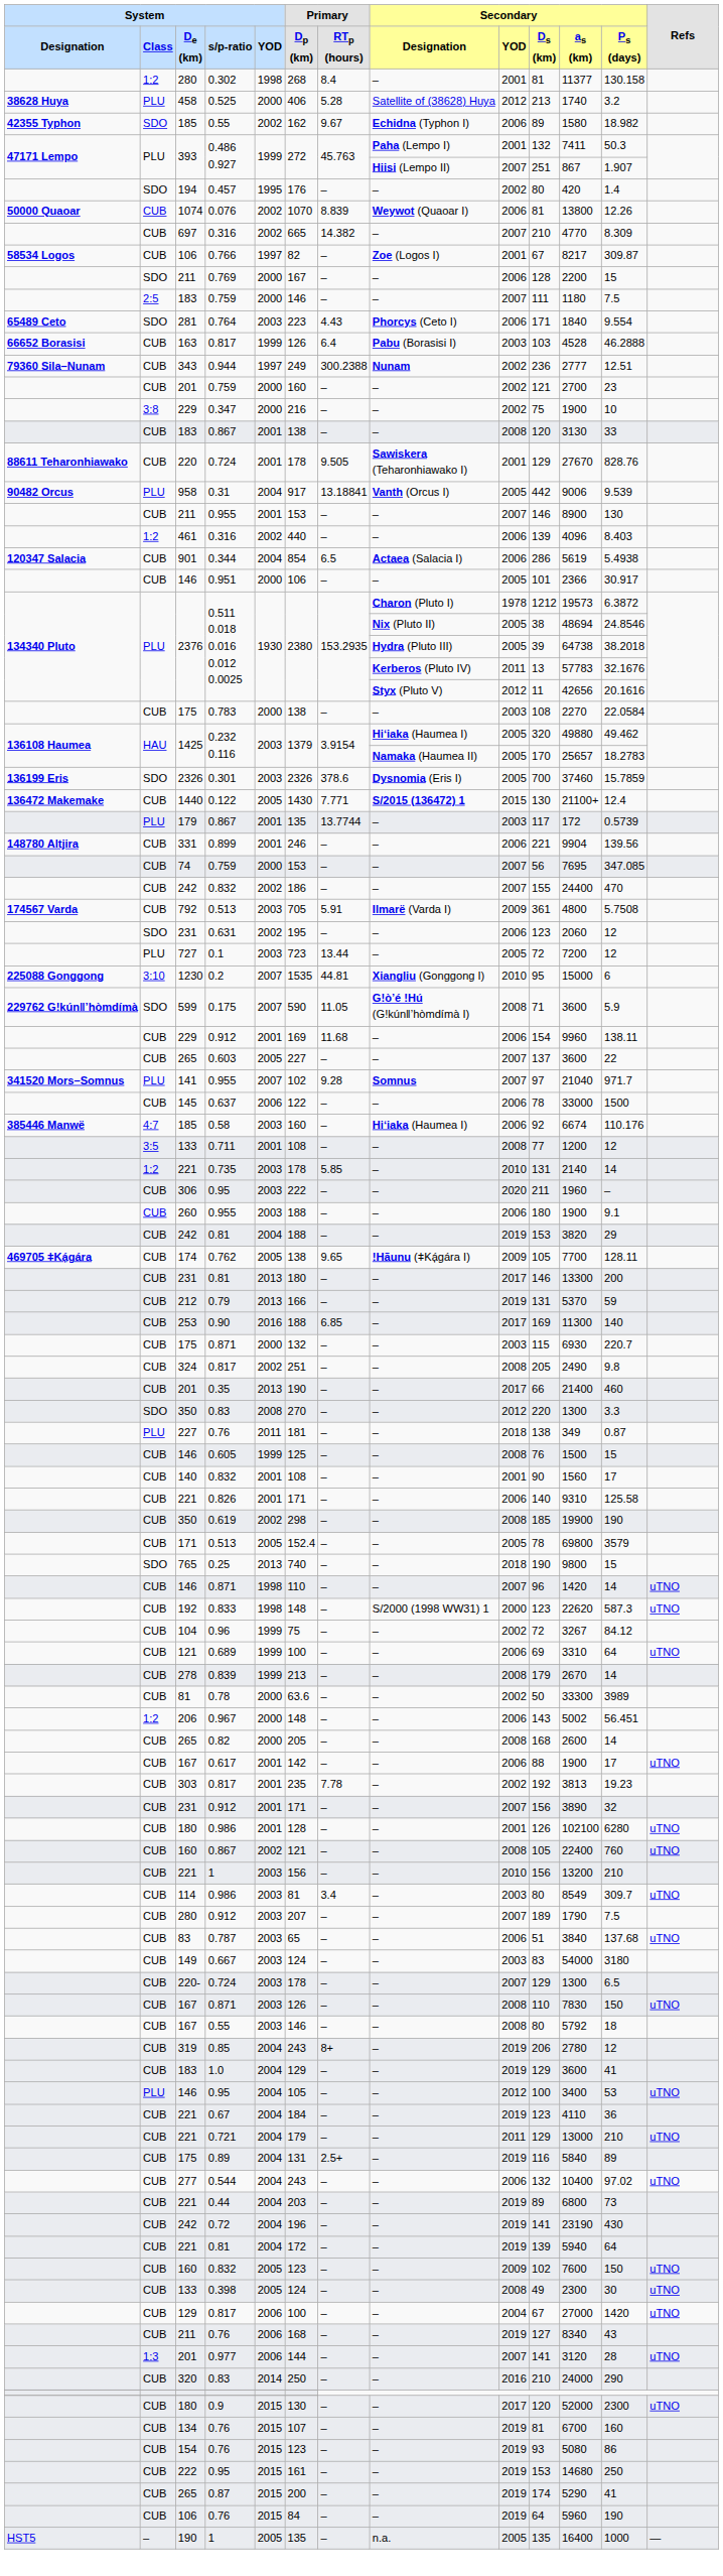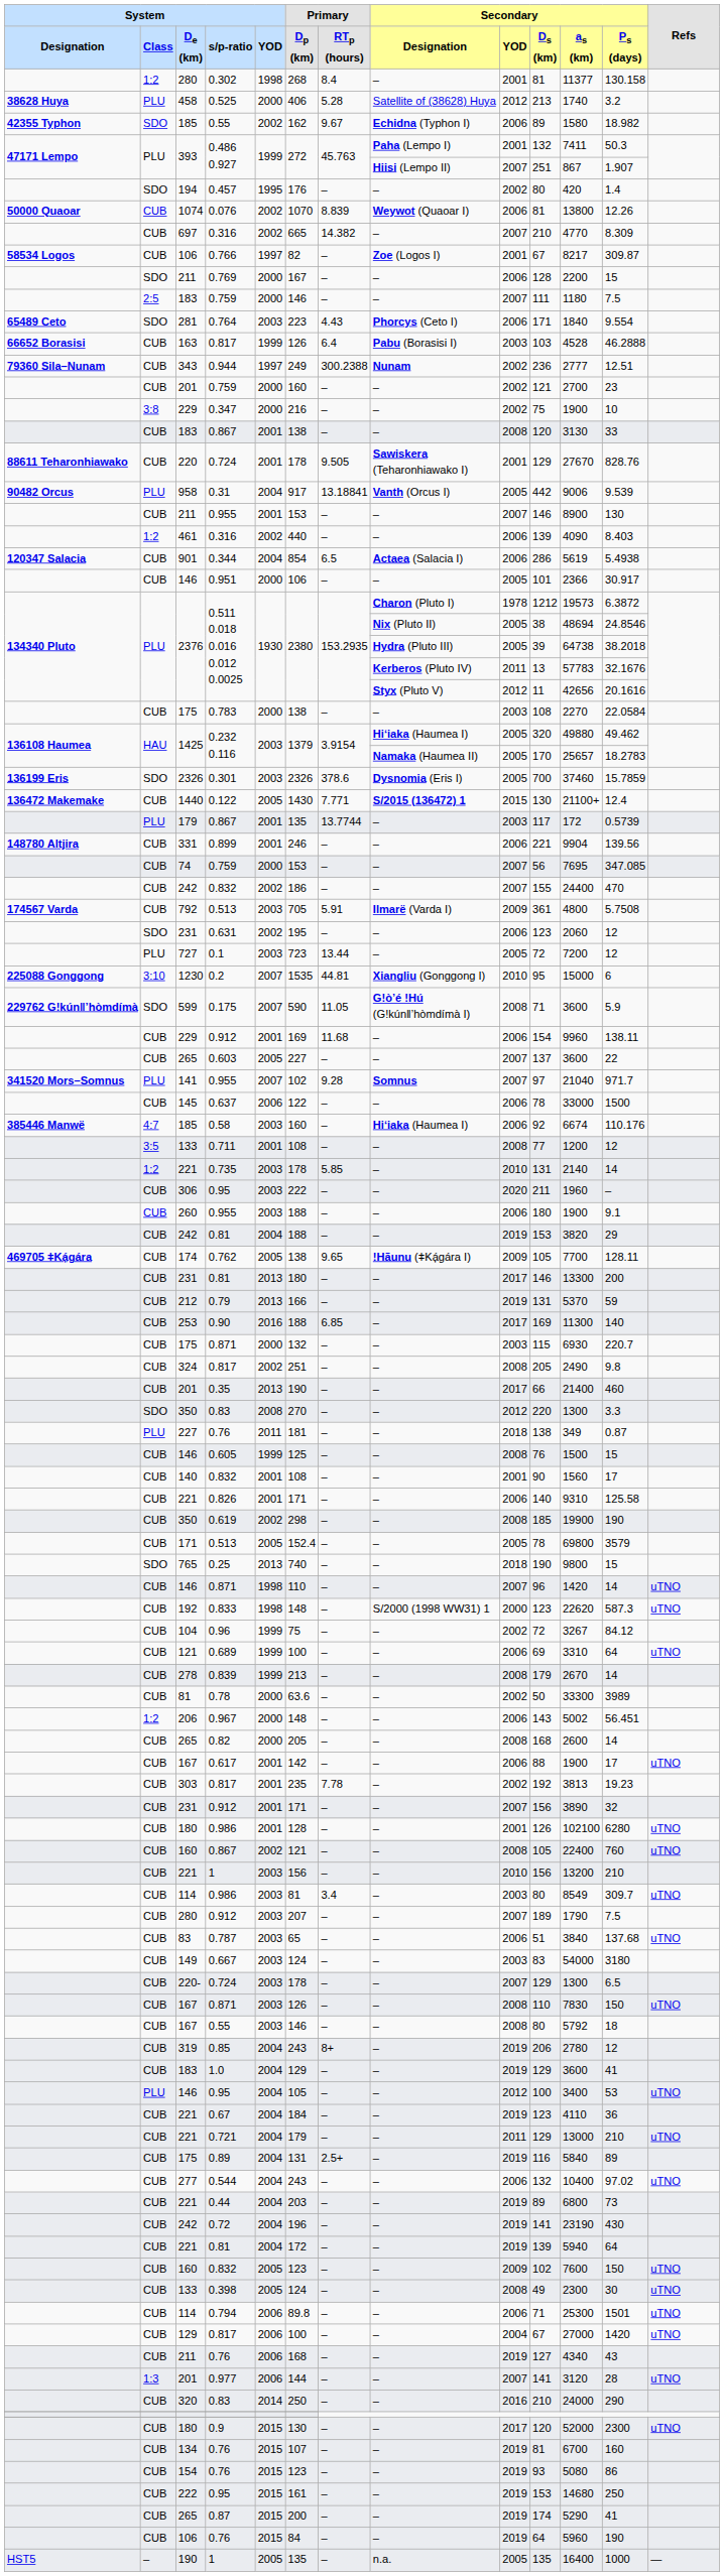461 / 0.316 | Secondary / as (km): 4096 -> 4090
+ row: CUB | 114 | 0.794 | 2006 | 89.8 | – | – | 2006 | 71 | 25300 | 1501 | uTNO
211 / 0.76 | Secondary / as (km): 8340 -> 4340
